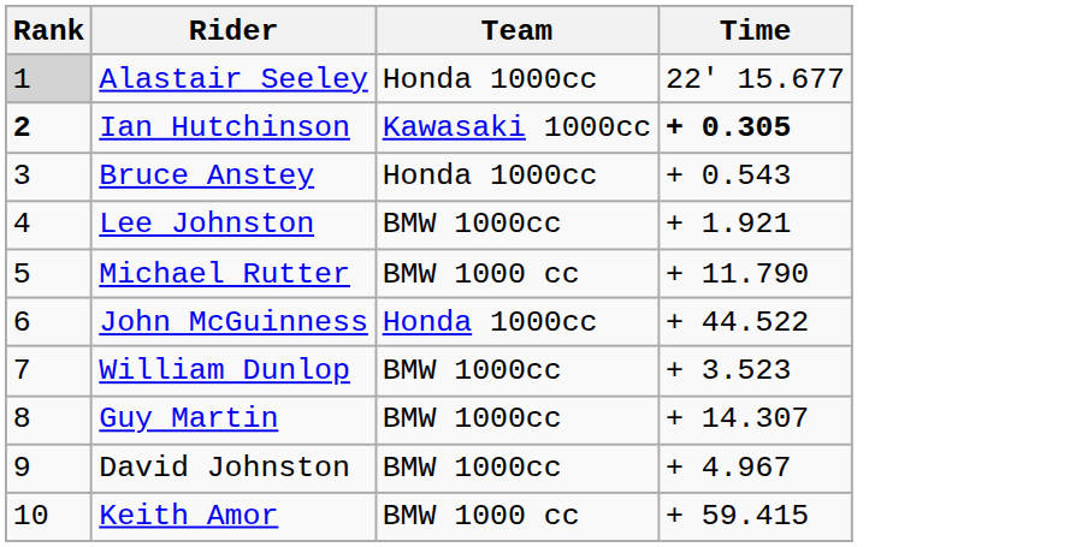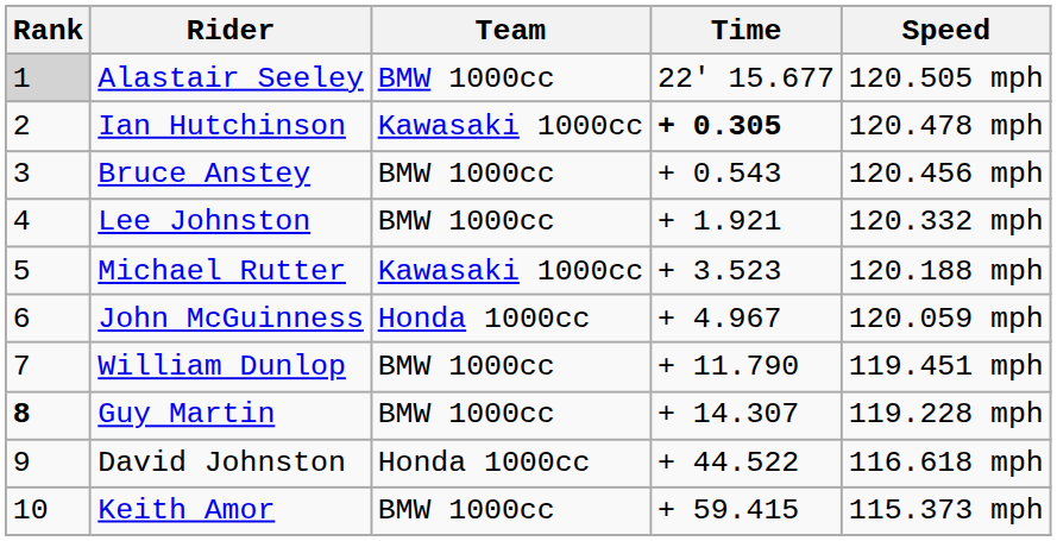+ column: Speed | 120.505 mph | 120.478 mph | 120.456 mph | 120.332 mph | 120.188 mph | 120.059 mph | 119.451 mph | 119.228 mph | 116.618 mph | 115.373 mph
Alastair Seeley | Team: Honda 1000cc -> BMW 1000cc
Ian Hutchinson | Rank: bold -> normal
Bruce Anstey | Team: Honda 1000cc -> BMW 1000cc
Michael Rutter | Team: BMW 1000 cc -> Kawasaki 1000cc
Michael Rutter | Time: + 11.790 -> + 3.523
John McGuinness | Time: + 44.522 -> + 4.967
William Dunlop | Time: + 3.523 -> + 11.790
Guy Martin | Rank: normal -> bold
David Johnston | Team: BMW 1000cc -> Honda 1000cc
David Johnston | Time: + 4.967 -> + 44.522
Keith Amor | Team: BMW 1000 cc -> BMW 1000cc
